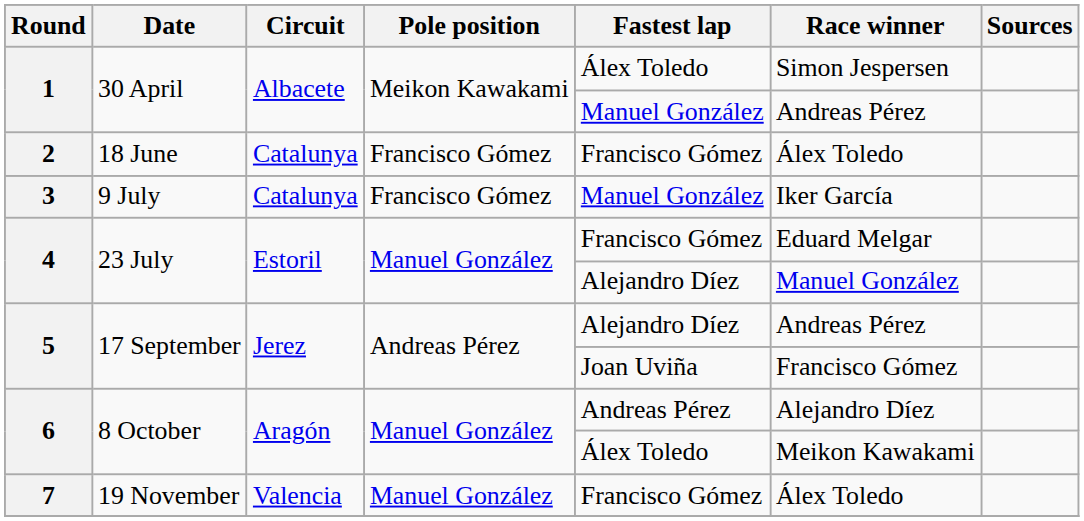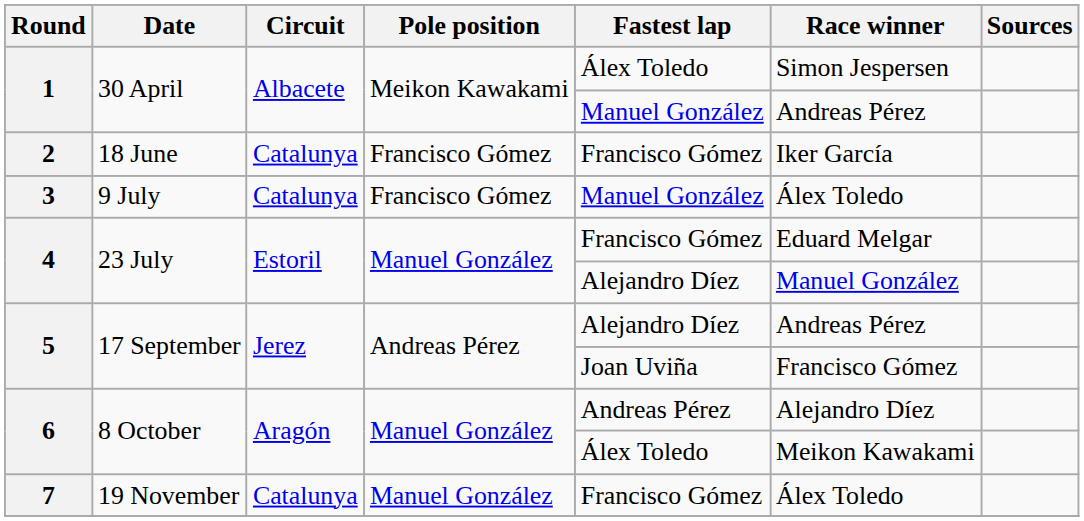2 | Race winner: Álex Toledo -> Iker García
3 | Race winner: Iker García -> Álex Toledo
7 | Circuit: Valencia -> Catalunya
